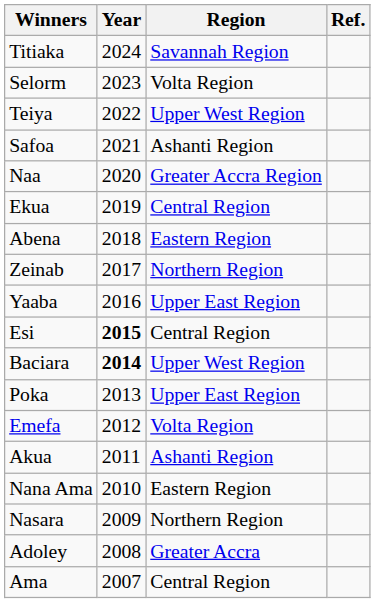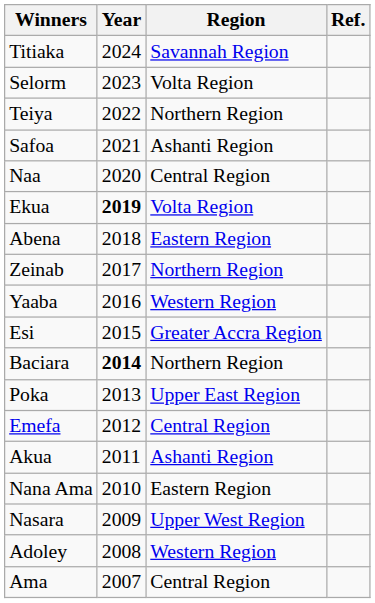Teiya | Region: Upper West Region -> Northern Region
Naa | Region: Greater Accra Region -> Central Region
Ekua | Year: normal -> bold
Ekua | Region: Central Region -> Volta Region
Yaaba | Region: Upper East Region -> Western Region
Esi | Year: bold -> normal
Esi | Region: Central Region -> Greater Accra Region
Baciara | Region: Upper West Region -> Northern Region
Emefa | Region: Volta Region -> Central Region
Nasara | Region: Northern Region -> Upper West Region
Adoley | Region: Greater Accra -> Western Region
